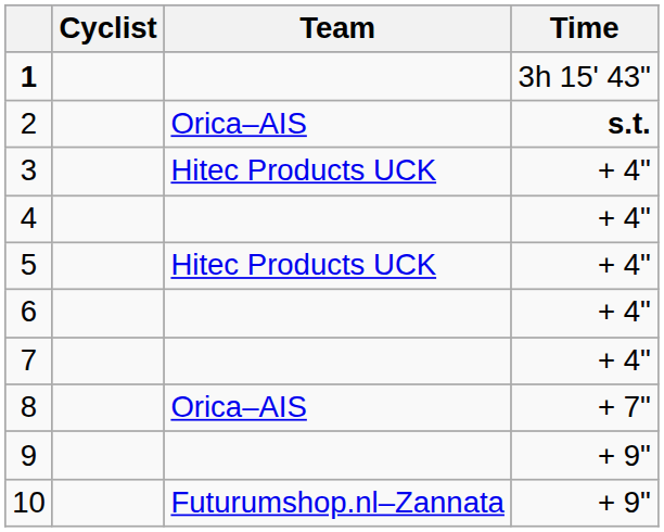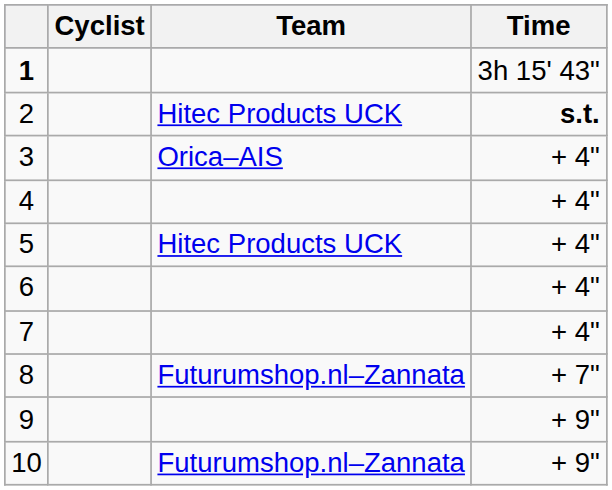2 | Team: Orica–AIS -> Hitec Products UCK
3 | Team: Hitec Products UCK -> Orica–AIS
8 | Team: Orica–AIS -> Futurumshop.nl–Zannata
